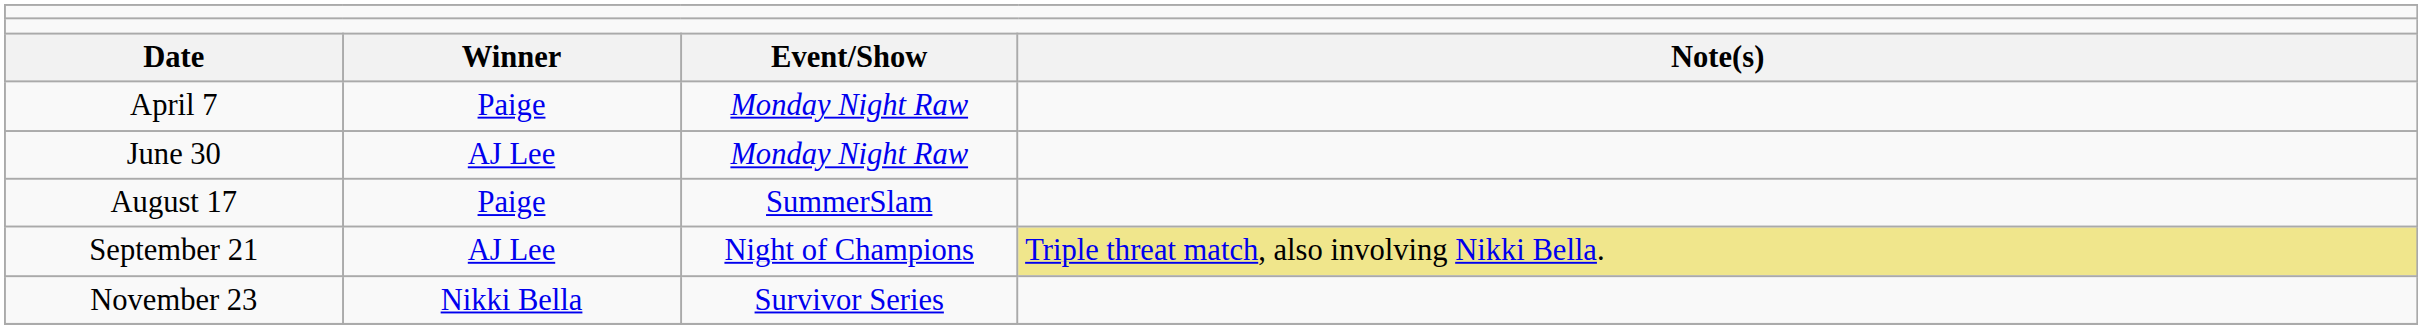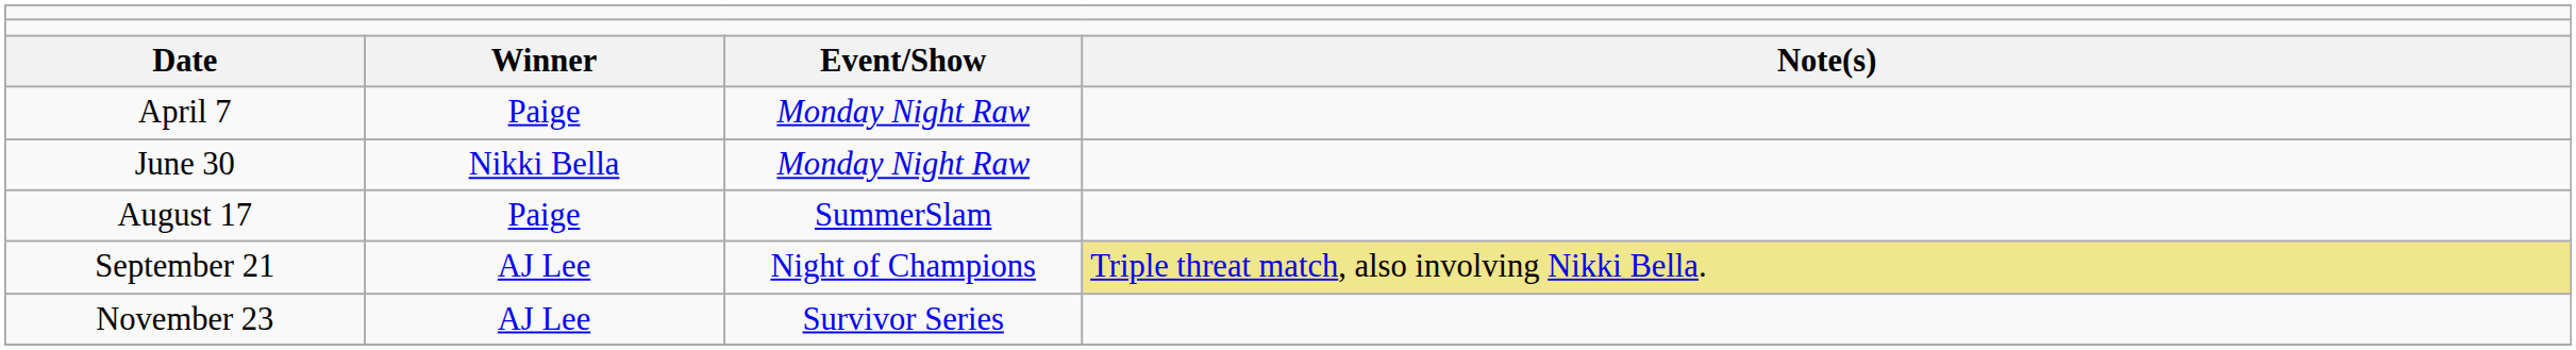June 30 | column 2: AJ Lee -> Nikki Bella
November 23 | column 2: Nikki Bella -> AJ Lee
